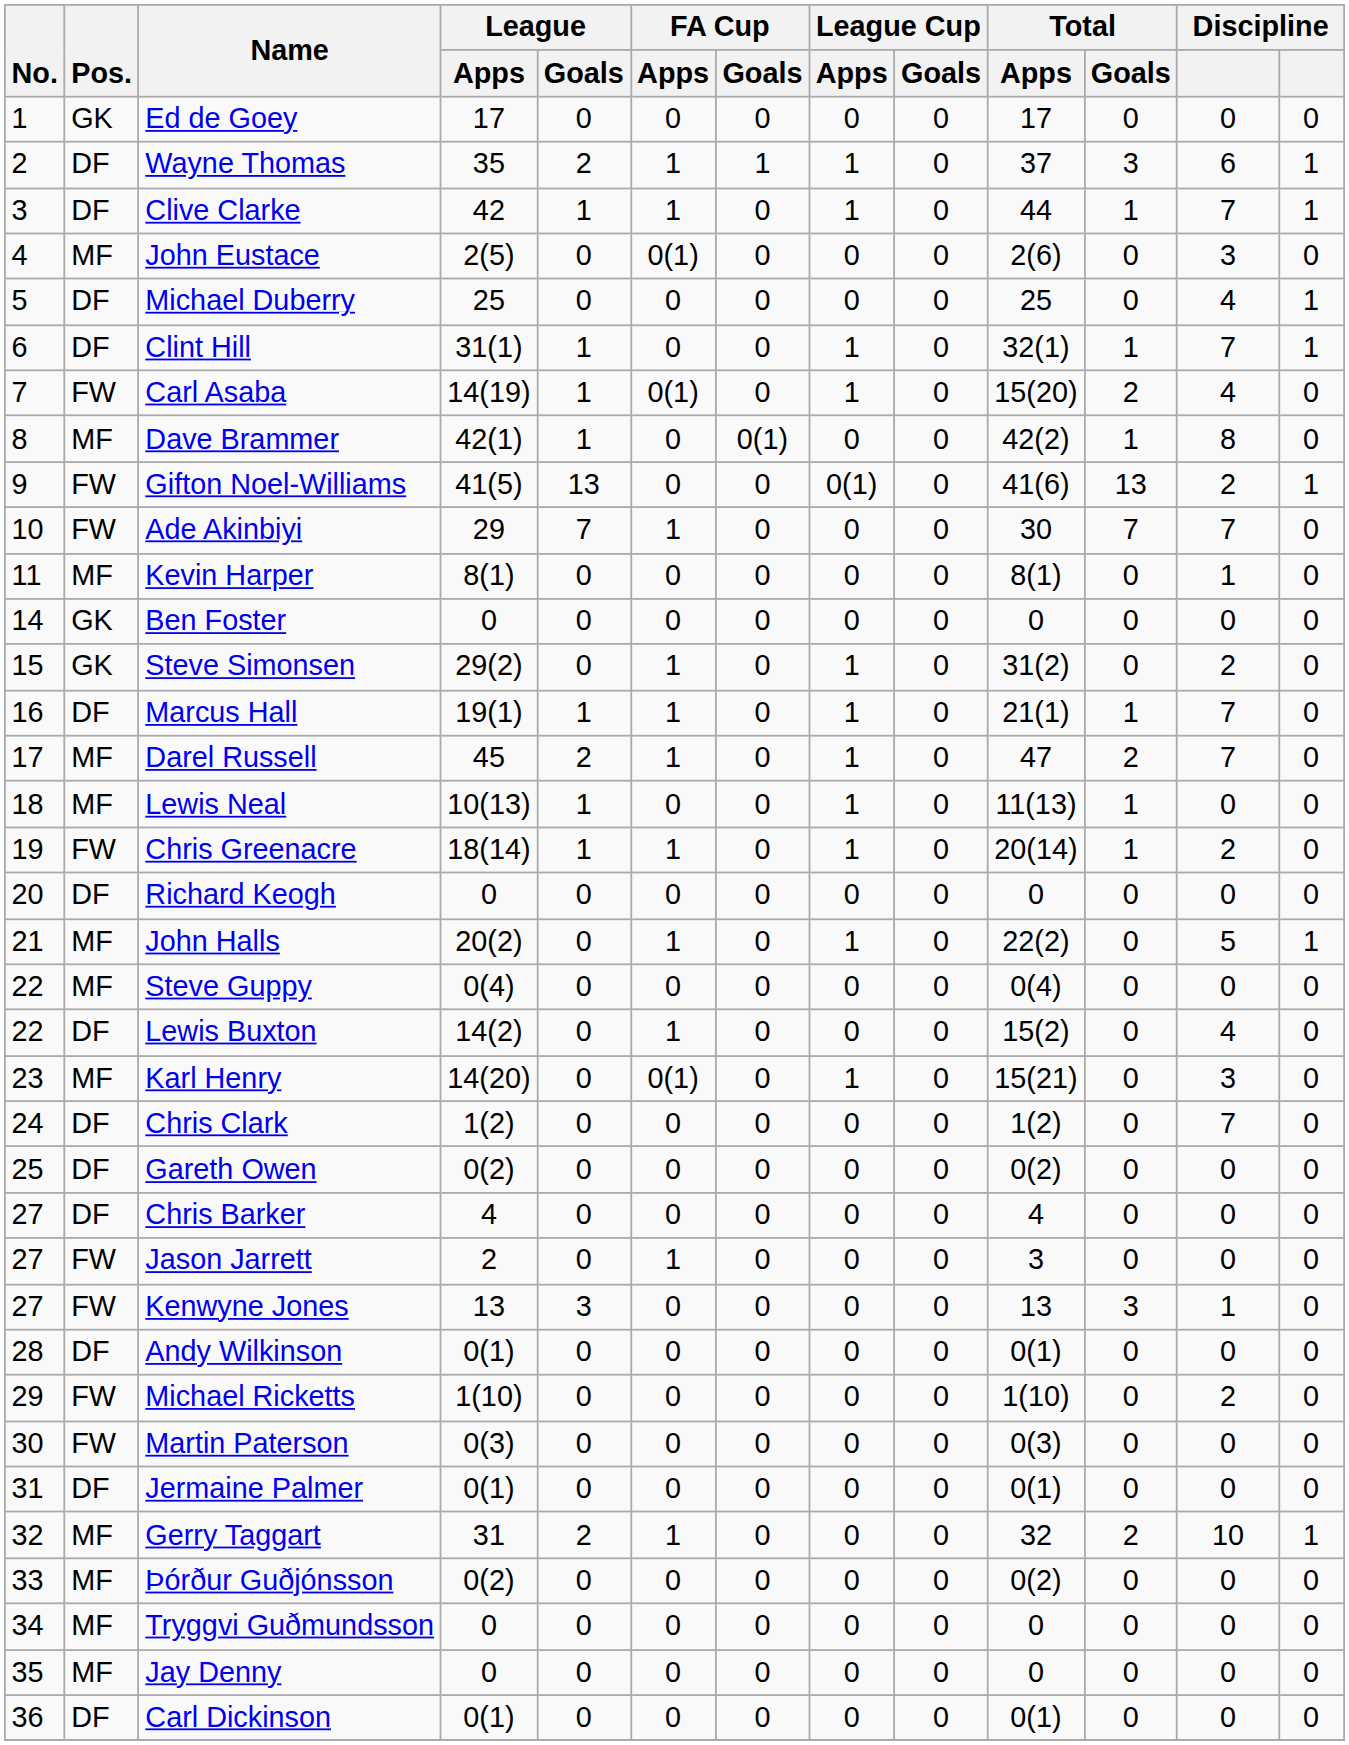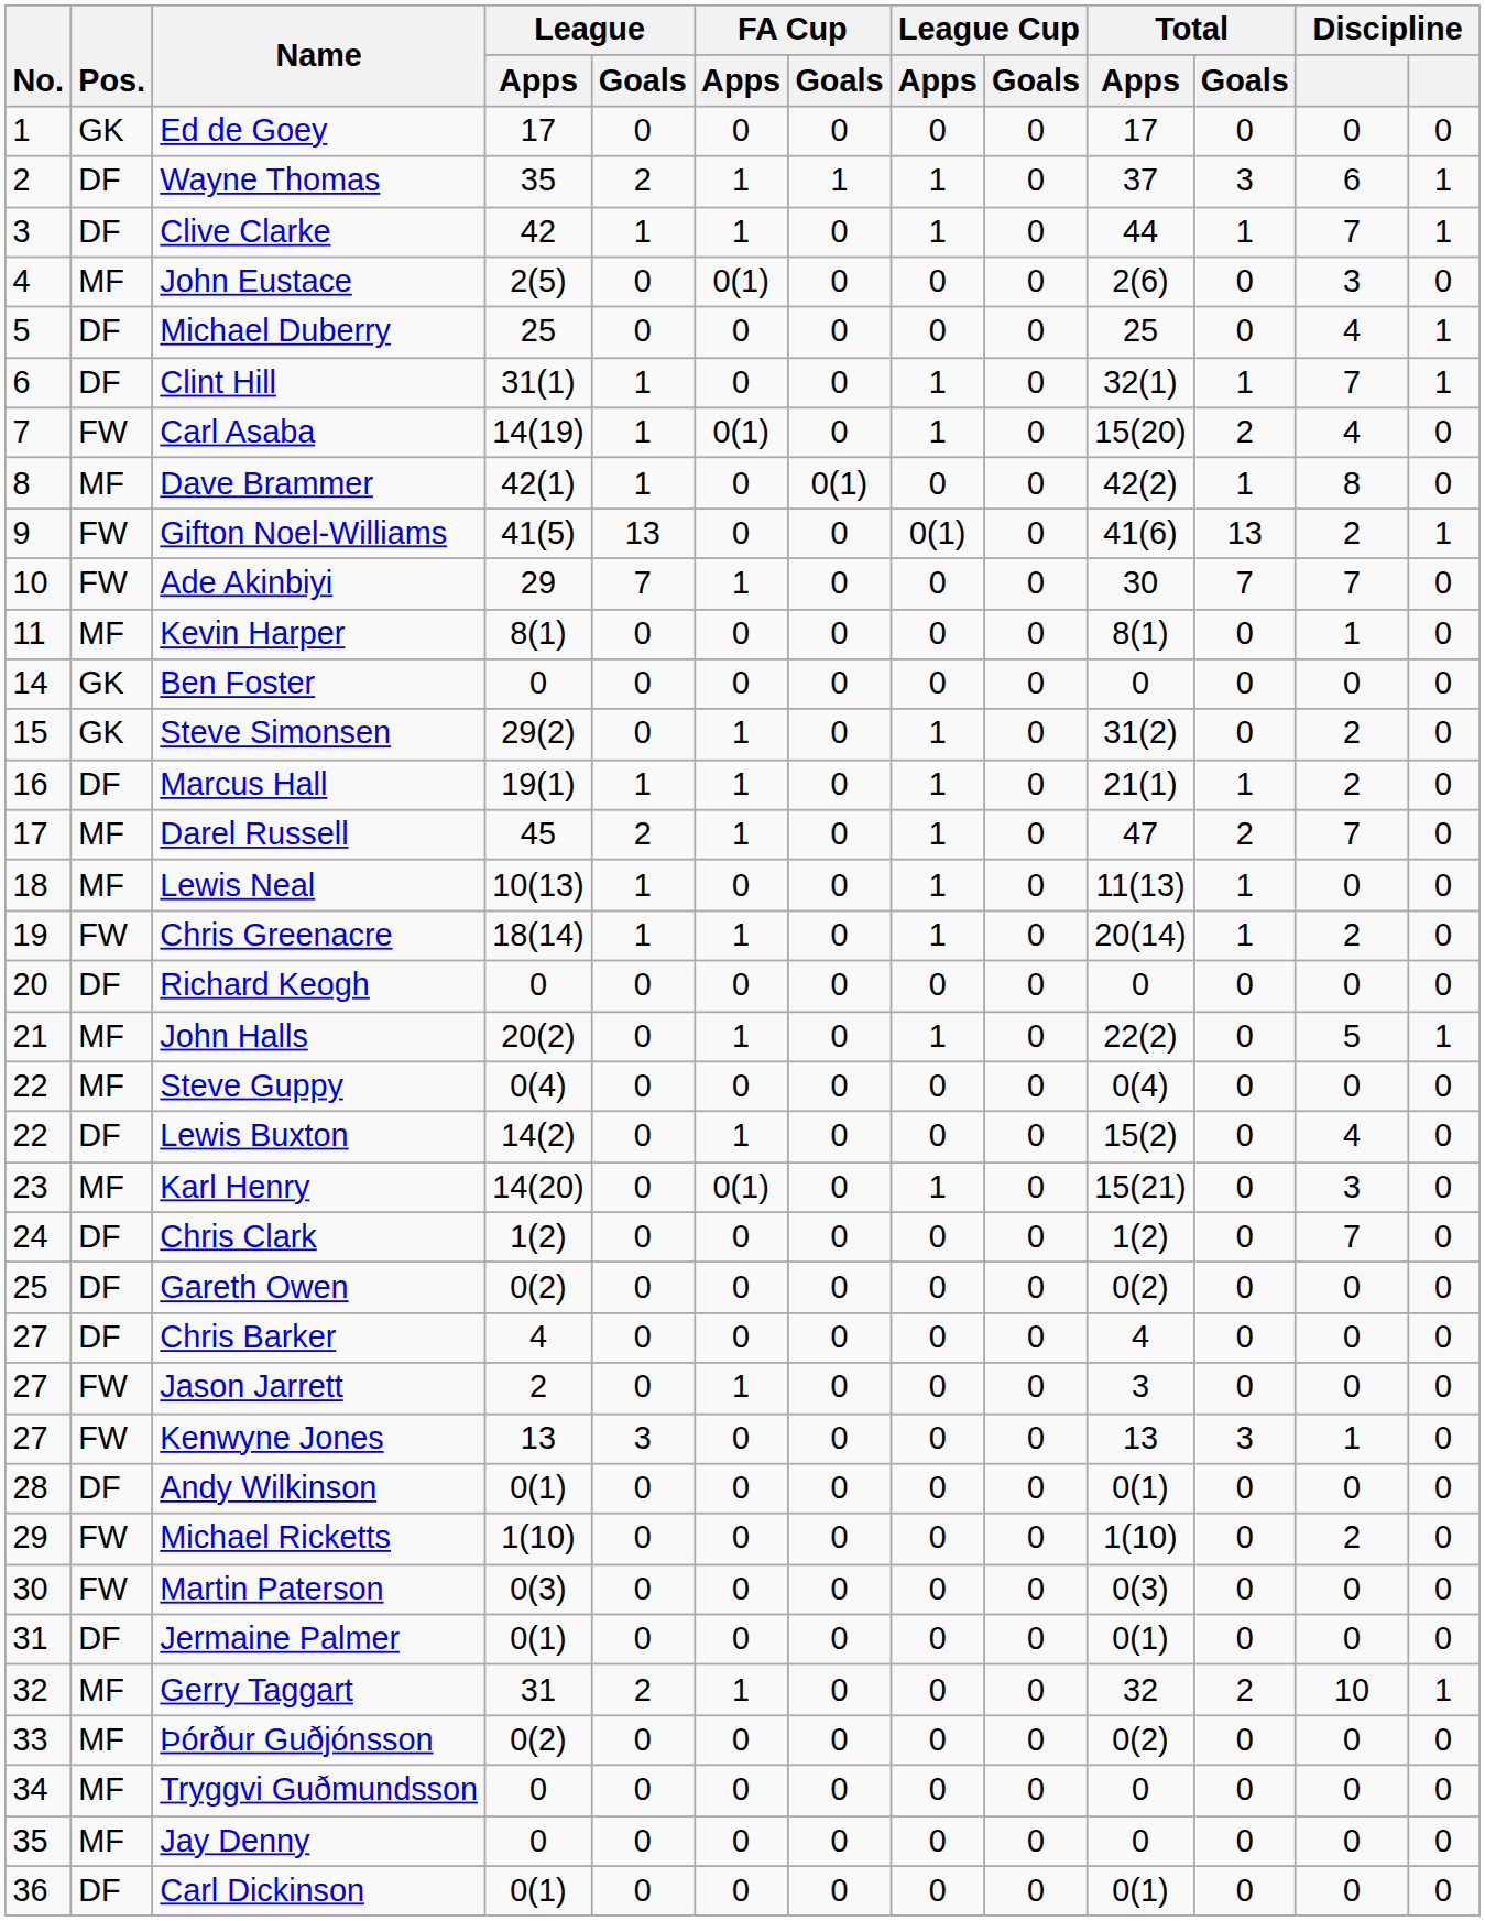Marcus Hall | column 12: 7 -> 2
